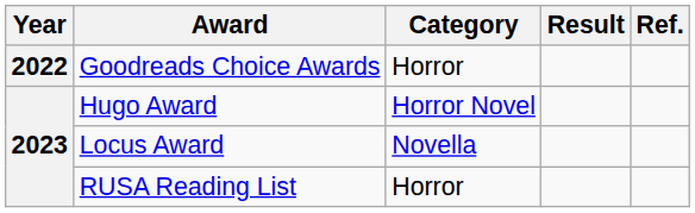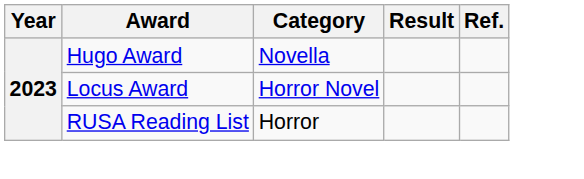- row: 2022 | Goodreads Choice Awards | Horror
Hugo Award | Category: Horror Novel -> Novella
Locus Award | Category: Novella -> Horror Novel
